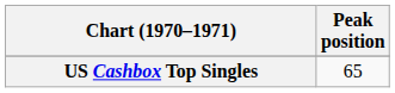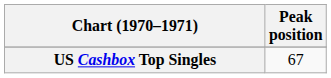US Cashbox Top Singles | Peak position: 65 -> 67
